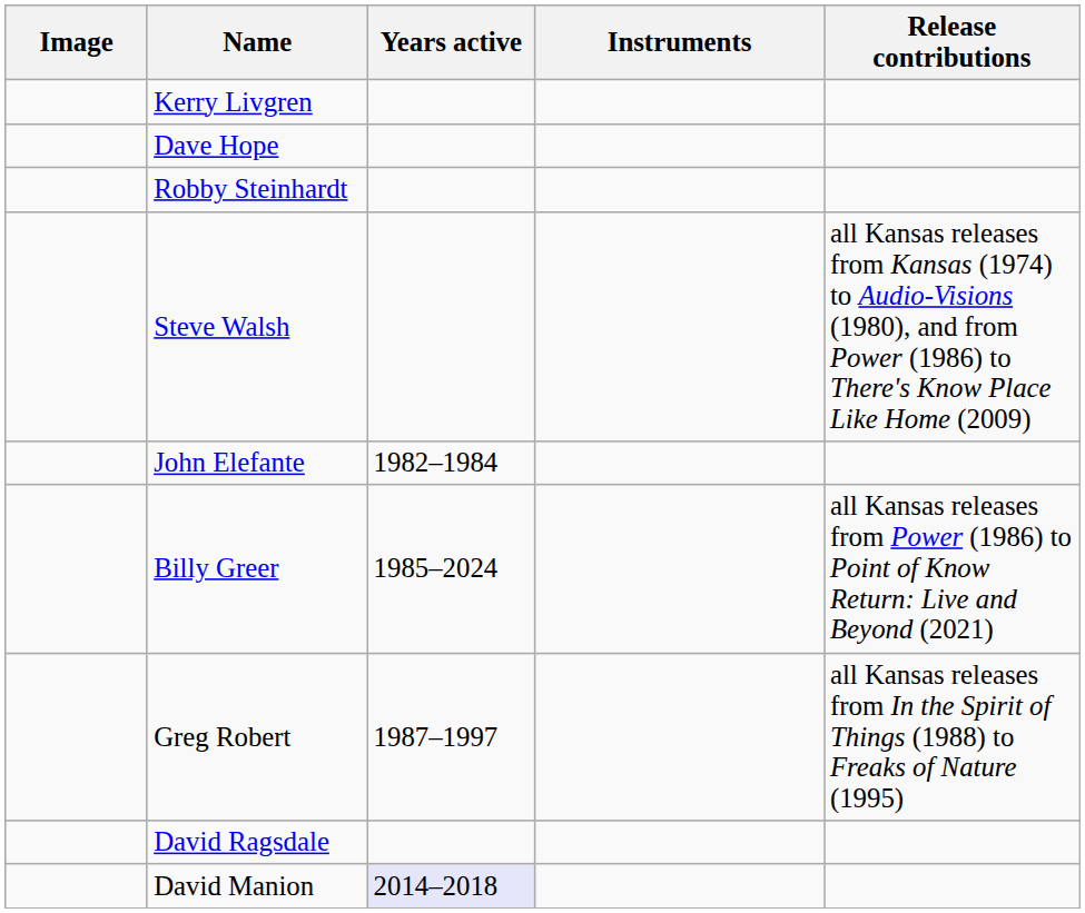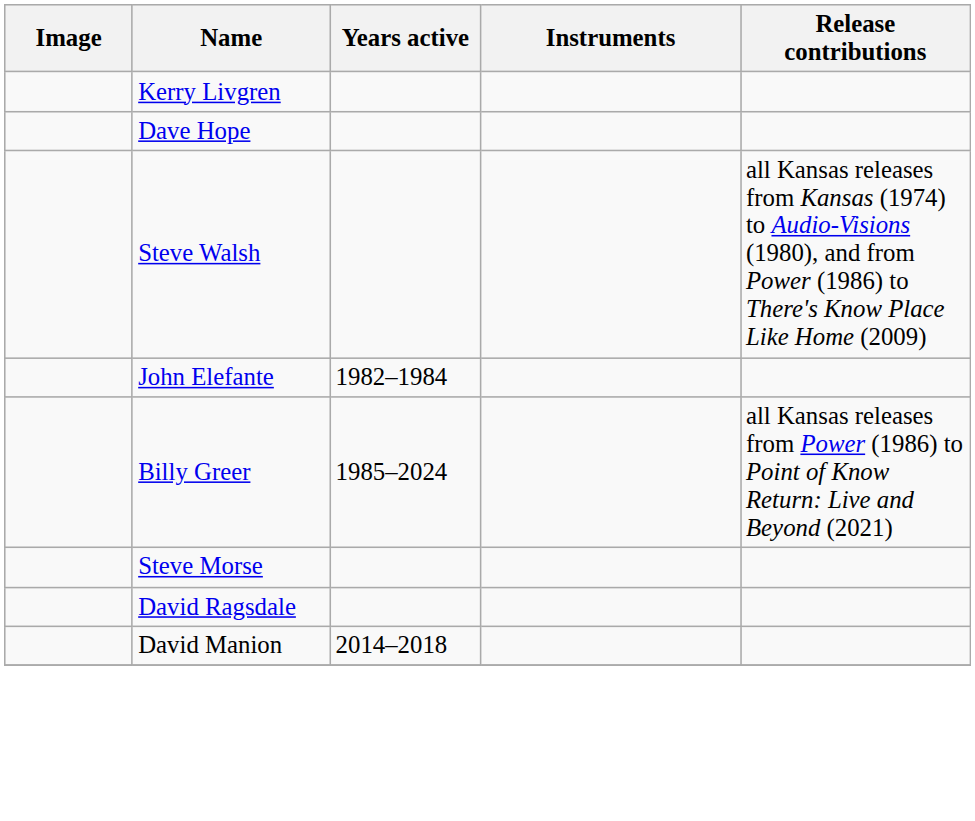- row: Robby Steinhardt
+ row: Steve Morse
- row: Greg Robert | 1987–1997 | all Kansas releases from In the Spirit of Things (1988) to Freaks of Nature (1995)
David Manion | Years active: lavender background -> no background
